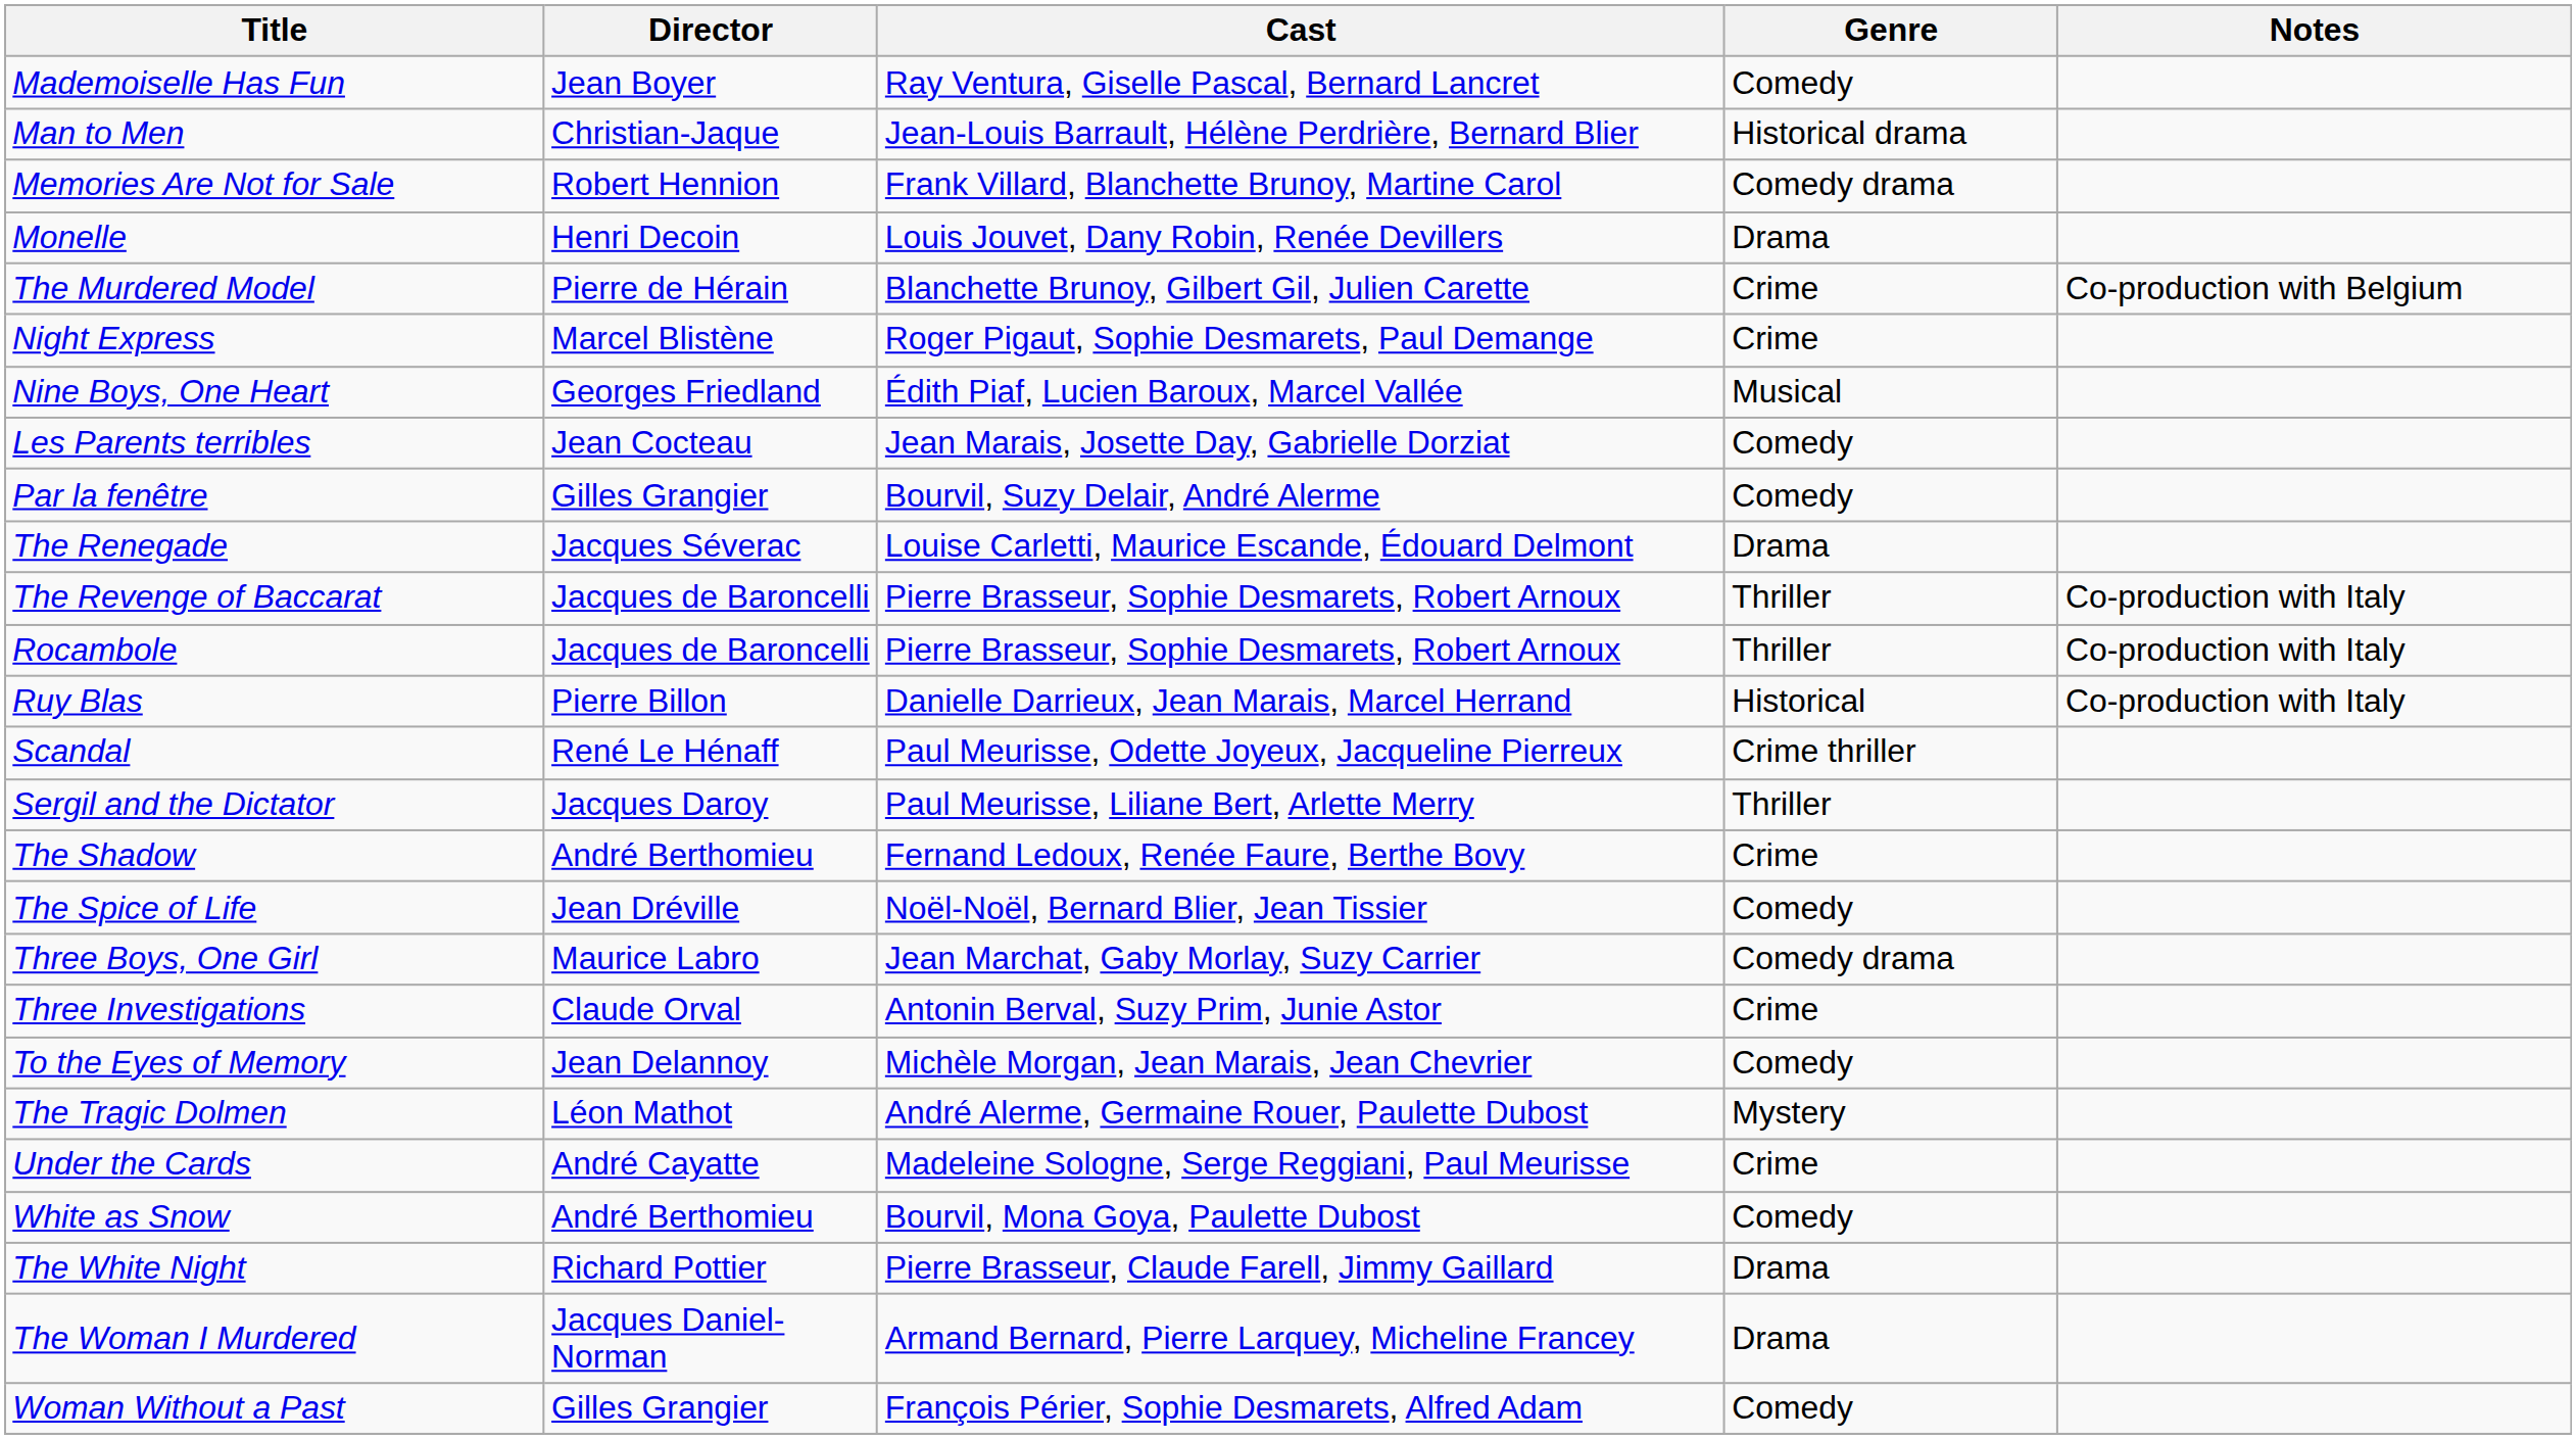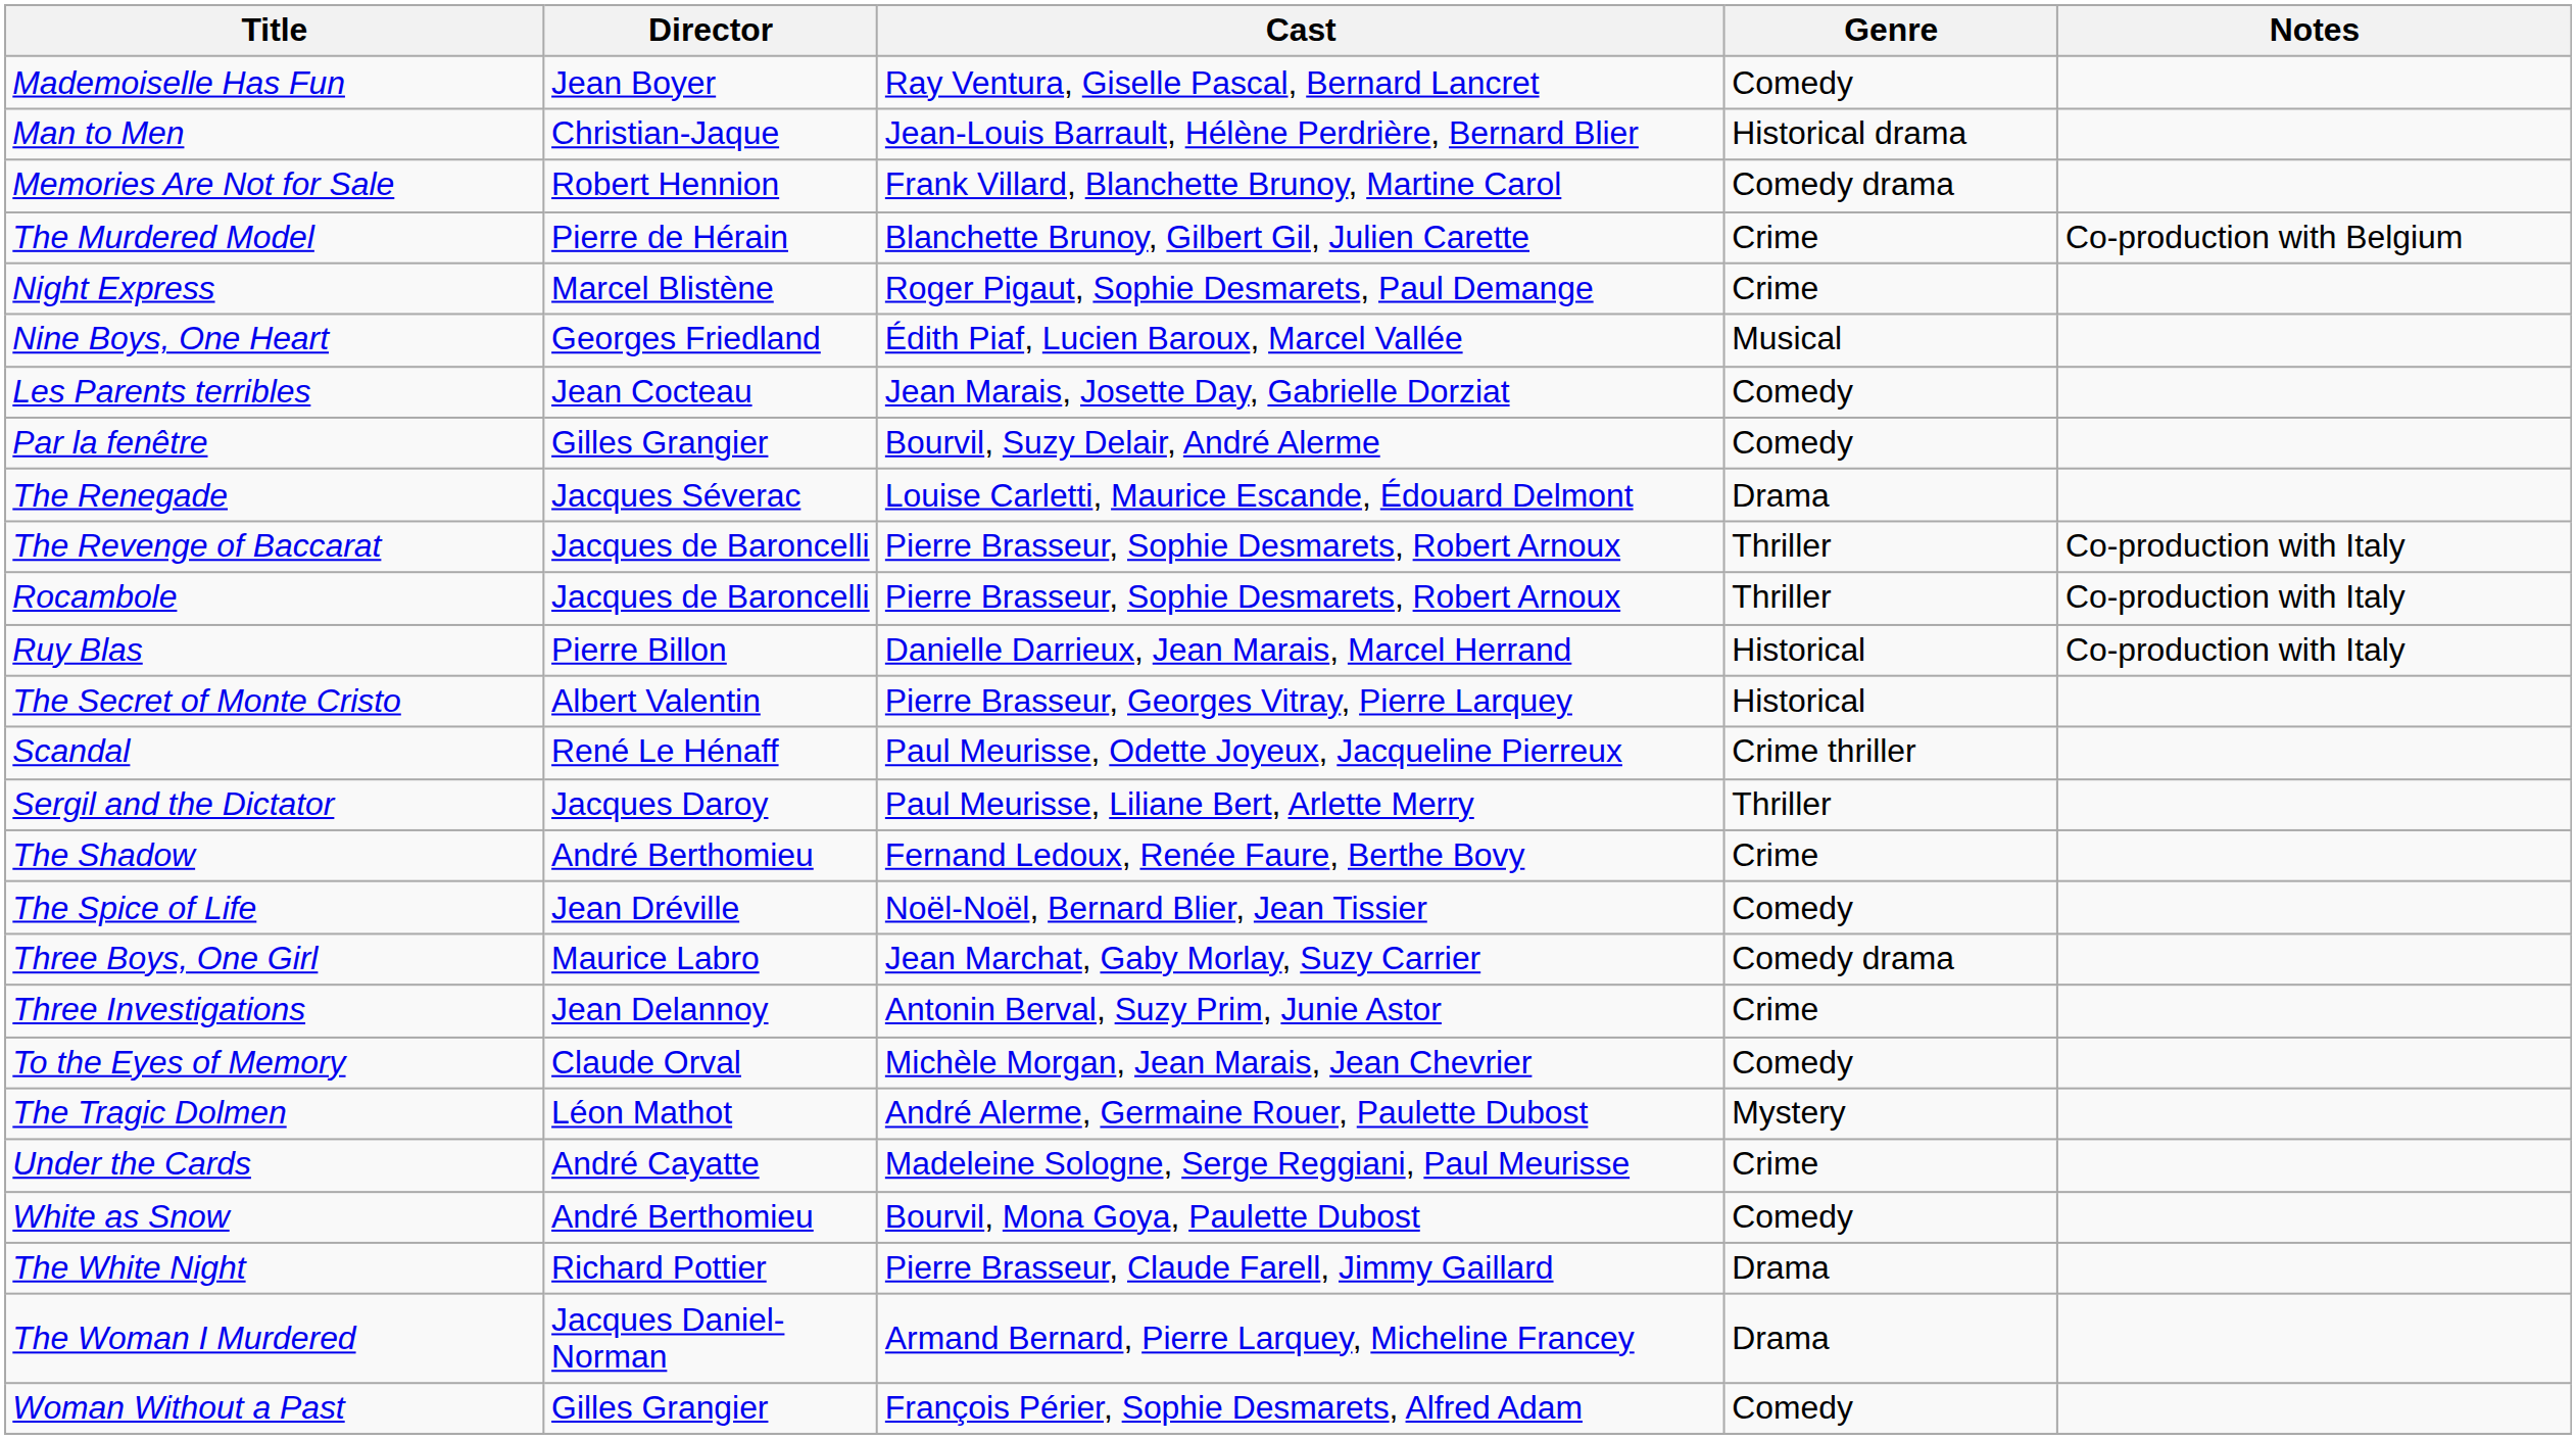- row: Monelle | Henri Decoin | Louis Jouvet, Dany Robin, Renée Devillers | Drama
+ row: The Secret of Monte Cristo | Albert Valentin | Pierre Brasseur, Georges Vitray, Pierre Larquey | Historical
Three Investigations | Director: Claude Orval -> Jean Delannoy
To the Eyes of Memory | Director: Jean Delannoy -> Claude Orval
